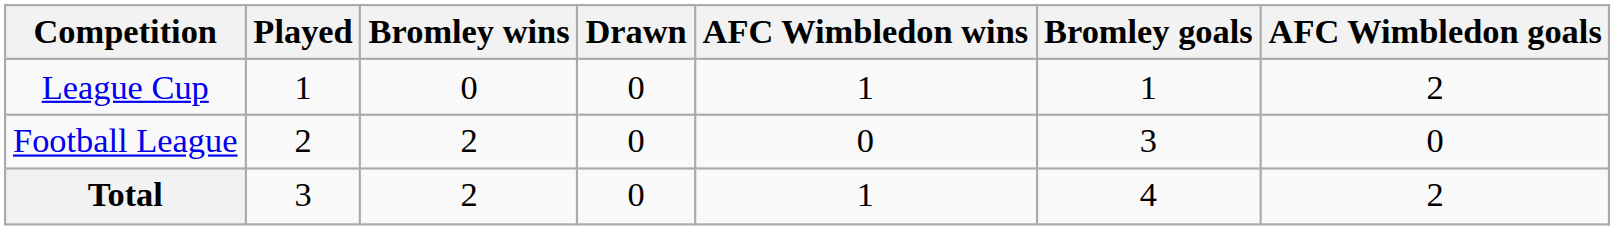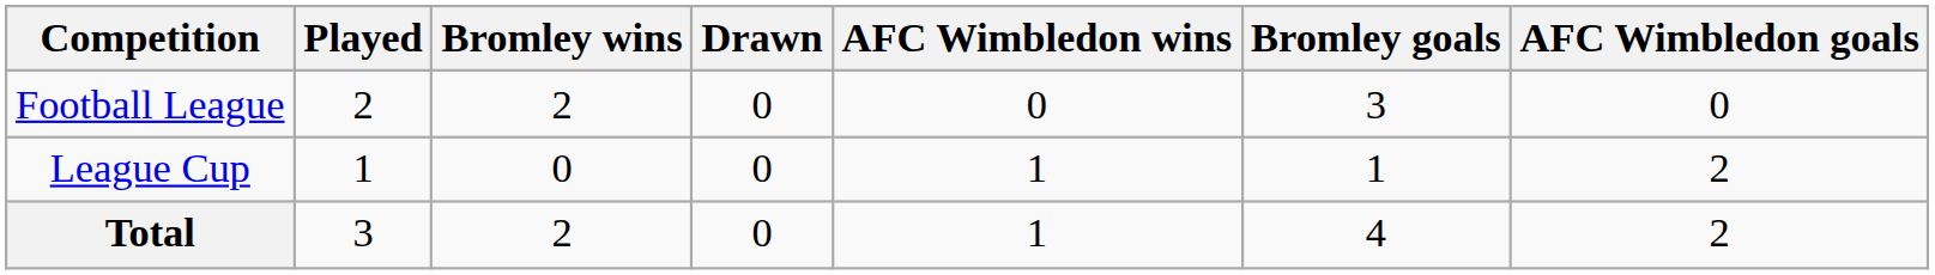rows swapped: Football League <-> League Cup
